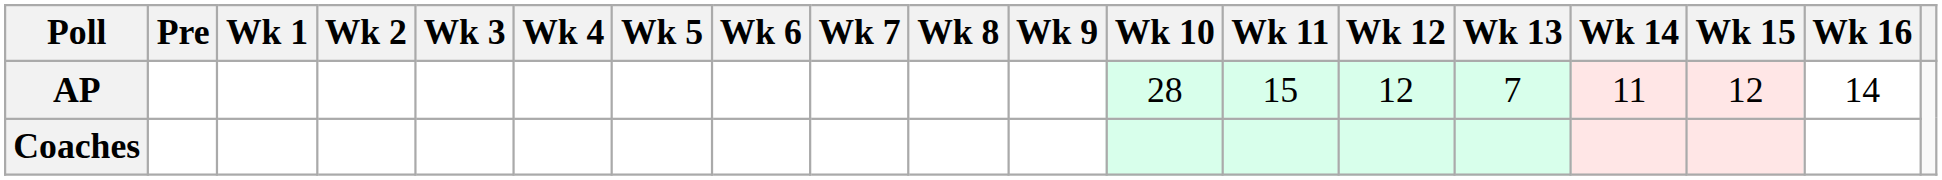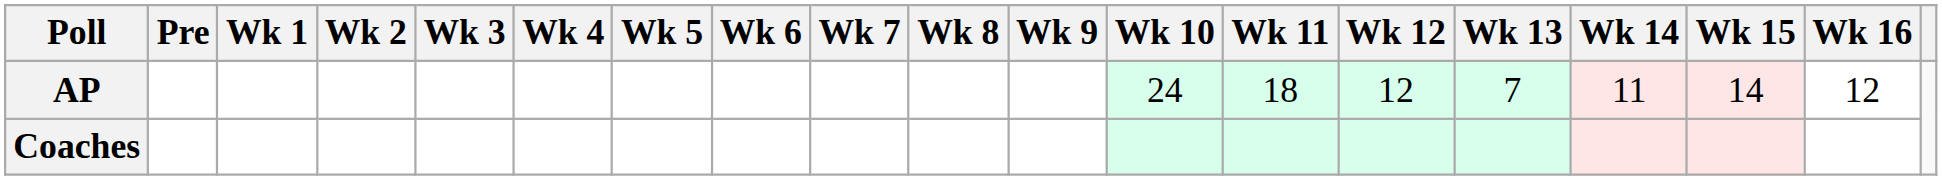AP | Wk 10: 28 -> 24
AP | Wk 11: 15 -> 18
AP | Wk 15: 12 -> 14
AP | Wk 16: 14 -> 12
